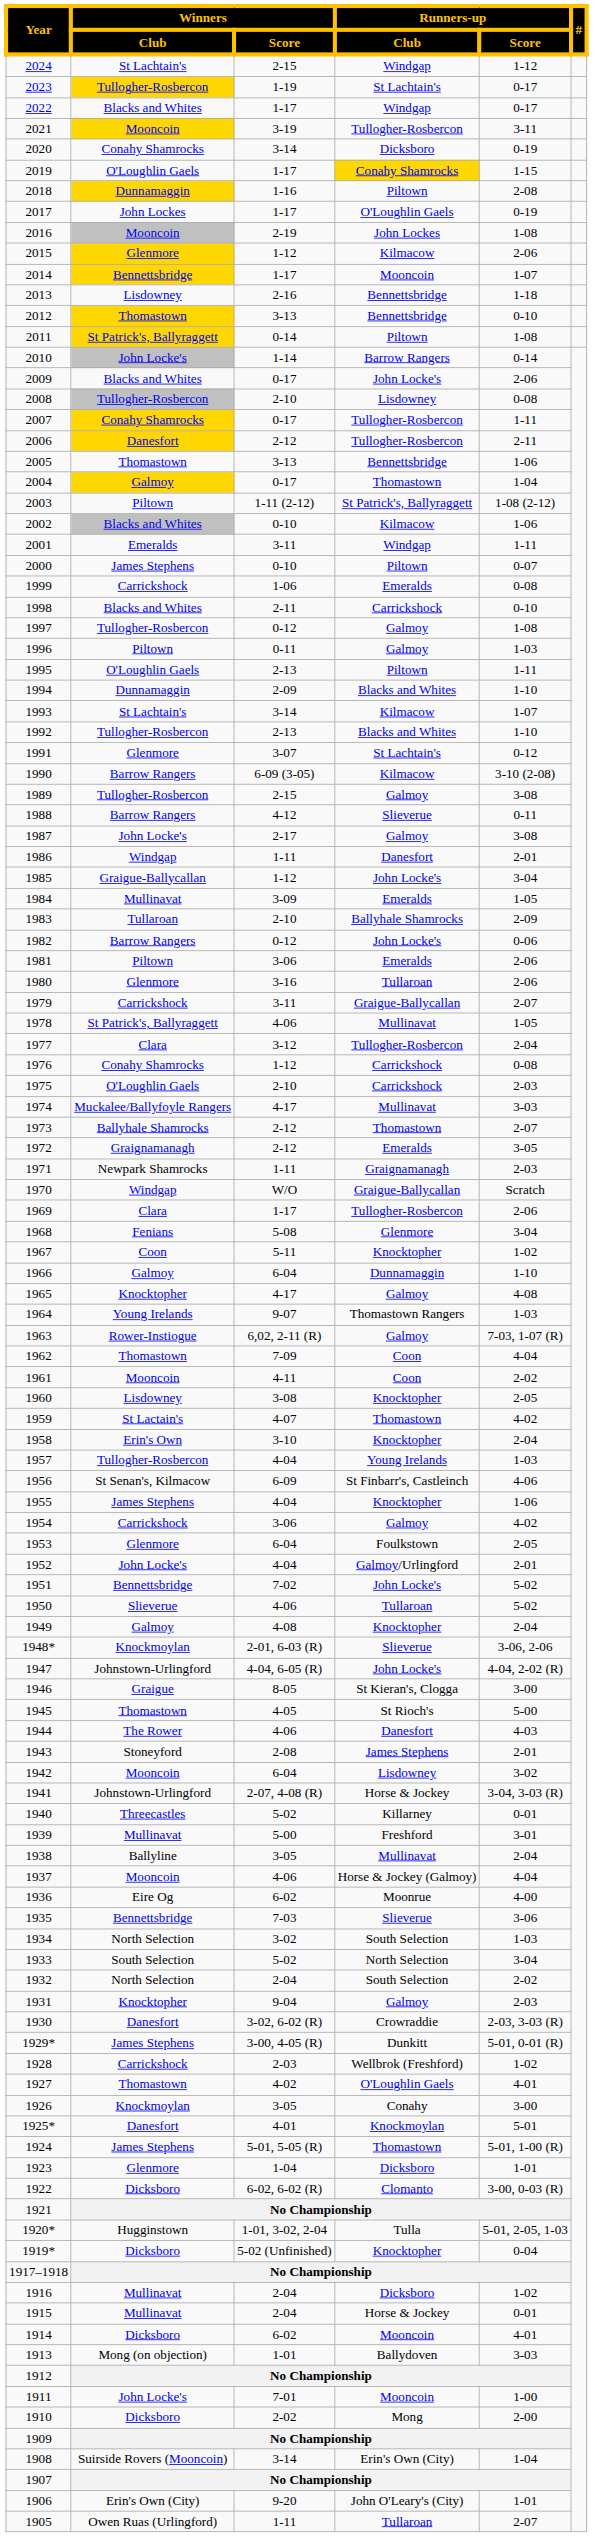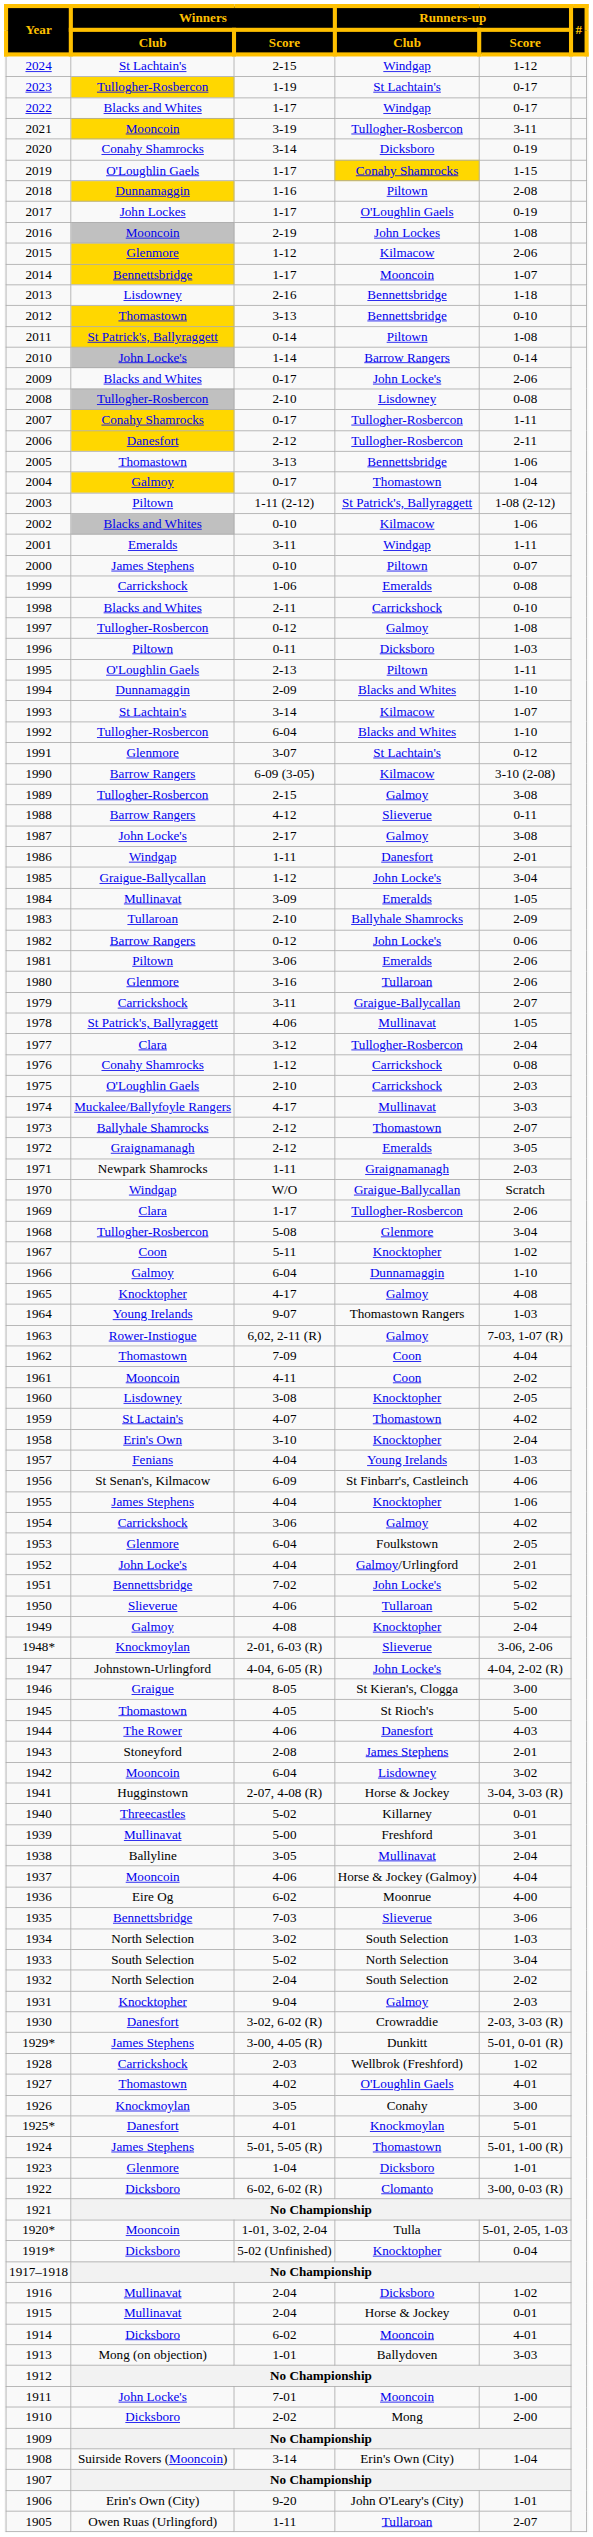1996 | Runners-up / Club: Galmoy -> Dicksboro
1992 | Winners / Score: 2-13 -> 6-04
1968 | Winners / Club: Fenians -> Tullogher-Rosbercon
1957 | Winners / Club: Tullogher-Rosbercon -> Fenians
1941 | Winners / Club: Johnstown-Urlingford -> Hugginstown
1920* | Winners / Club: Hugginstown -> Mooncoin
